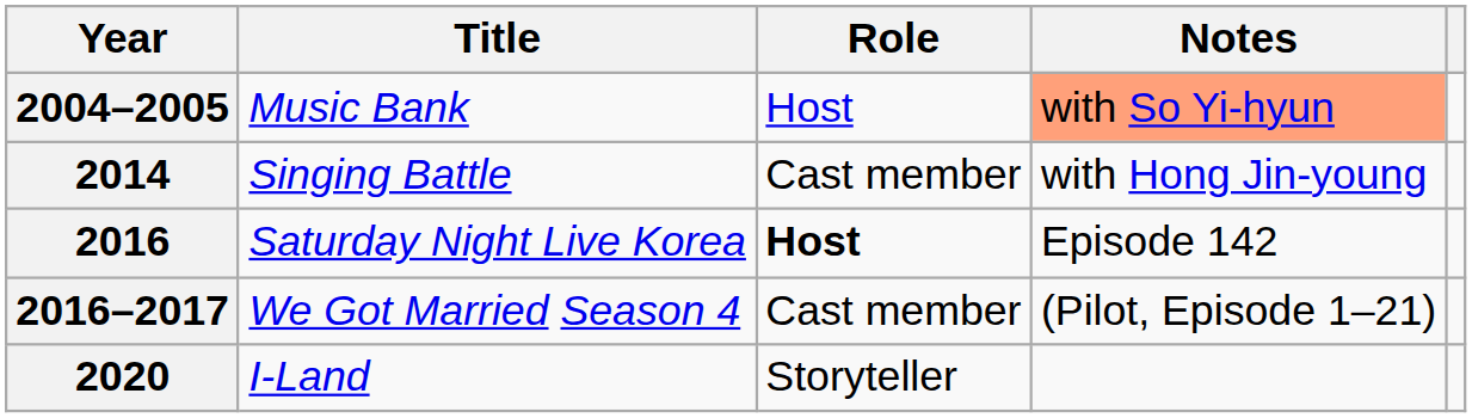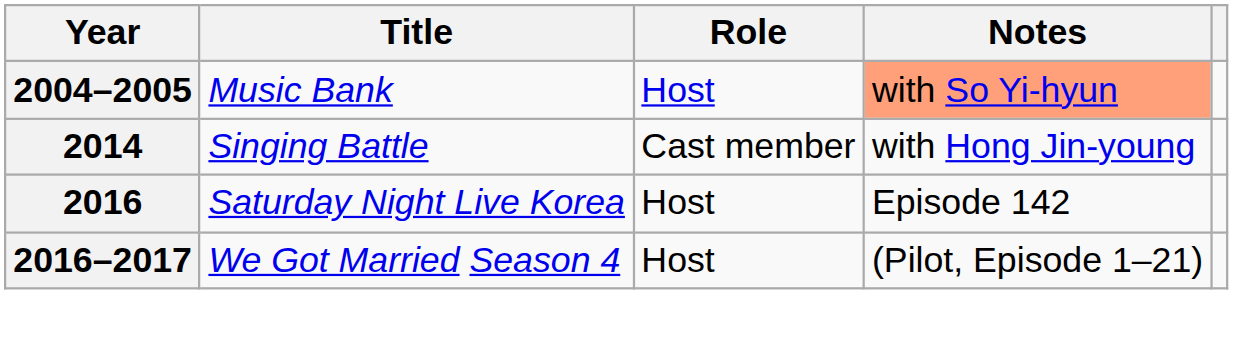2016 | Role: bold -> normal
2016–2017 | Role: Cast member -> Host
- row: 2020 | I-Land | Storyteller
